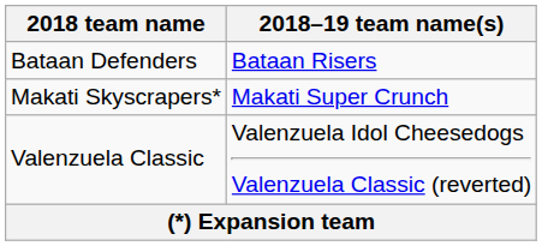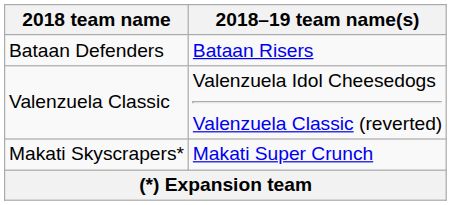rows swapped: Makati Skyscrapers* <-> Valenzuela Classic
